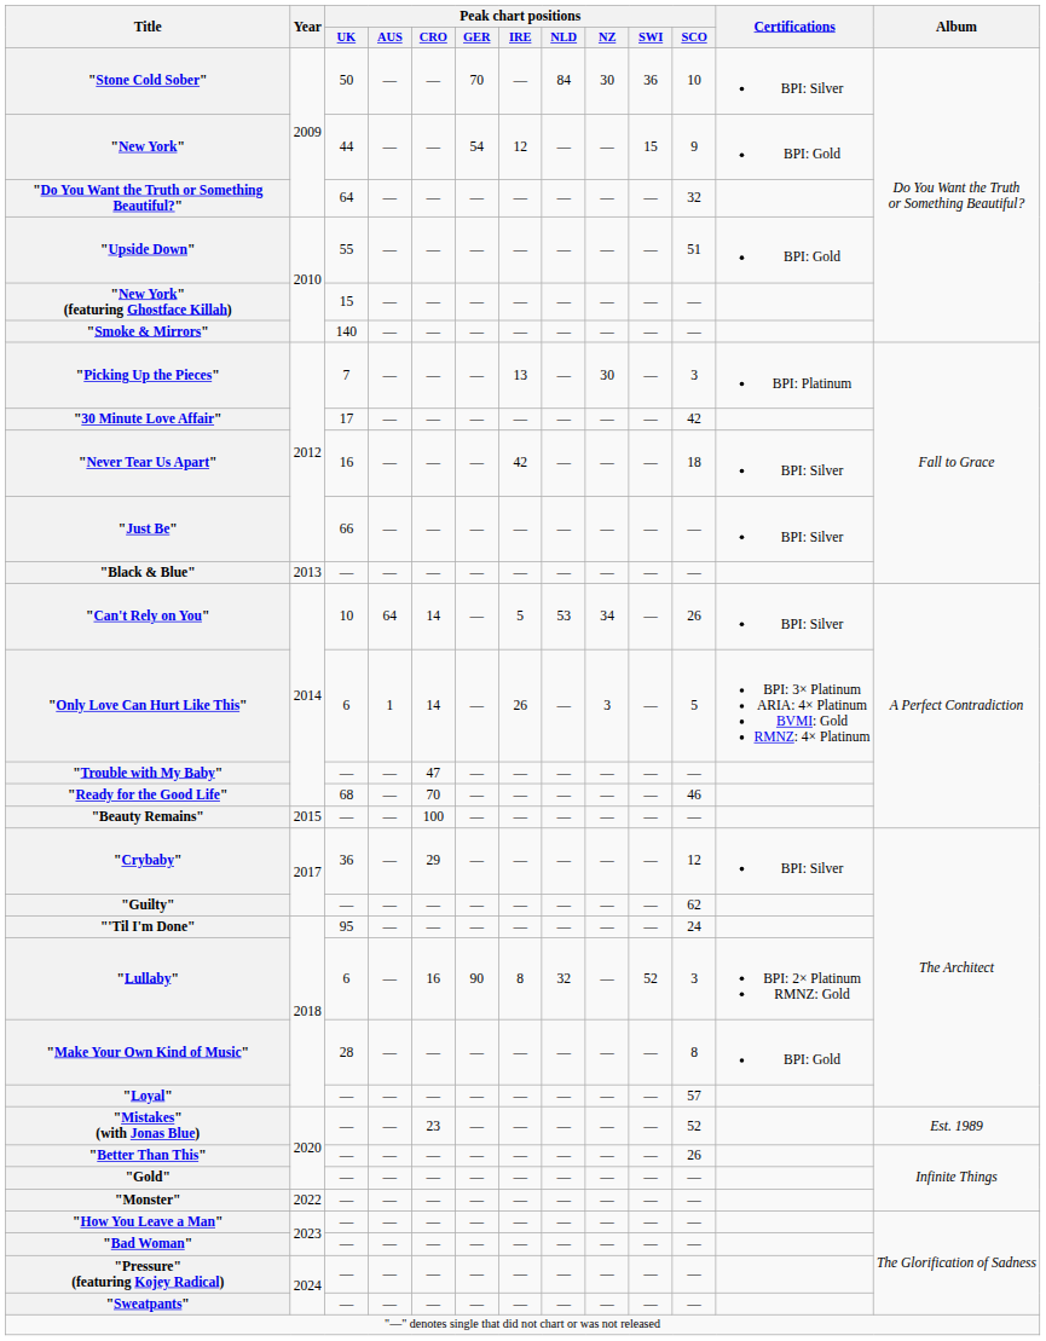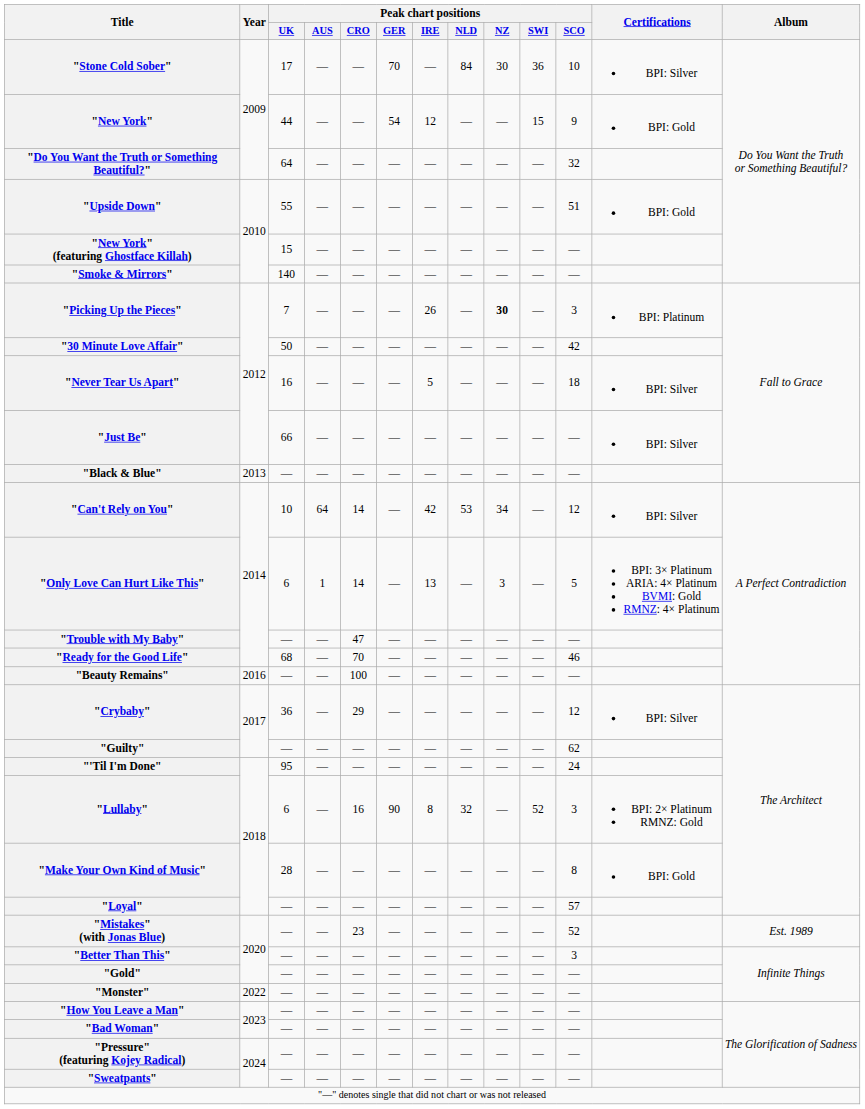"Stone Cold Sober" | Peak chart positions / UK: 50 -> 17
"Picking Up the Pieces" | Peak chart positions / IRE: 13 -> 26
"Picking Up the Pieces" | Peak chart positions / NZ: normal -> bold
"30 Minute Love Affair" | Peak chart positions / UK: 17 -> 50
"Never Tear Us Apart" | Peak chart positions / IRE: 42 -> 5
"Can't Rely on You" | Peak chart positions / IRE: 5 -> 42
"Can't Rely on You" | Peak chart positions / SCO: 26 -> 12
"Only Love Can Hurt Like This" | Peak chart positions / IRE: 26 -> 13
"Beauty Remains" | Year: 2015 -> 2016
"Better Than This" | Peak chart positions / SCO: 26 -> 3
